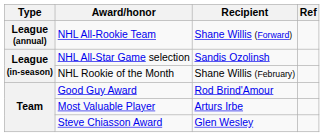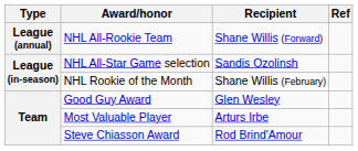Good Guy Award | Recipient: Rod Brind'Amour -> Glen Wesley
Steve Chiasson Award | Recipient: Glen Wesley -> Rod Brind'Amour
